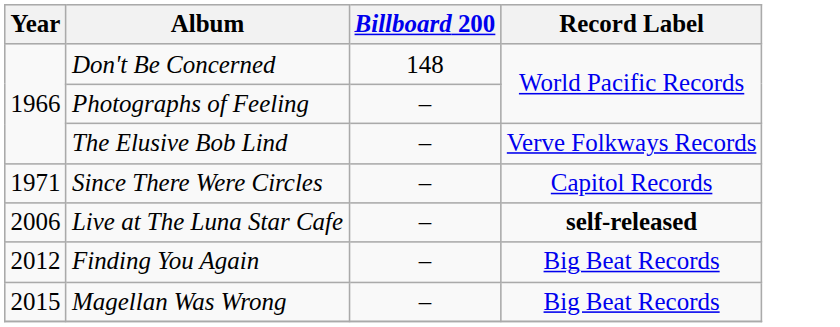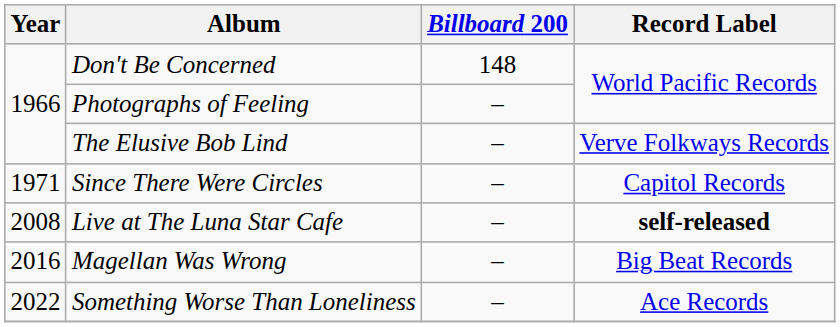Live at The Luna Star Cafe | Year: 2006 -> 2008
- row: 2012 | Finding You Again | – | Big Beat Records
Magellan Was Wrong | Year: 2015 -> 2016
+ row: 2022 | Something Worse Than Loneliness | – | Ace Records
